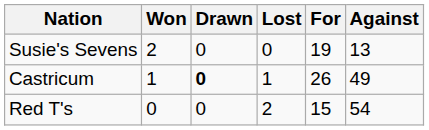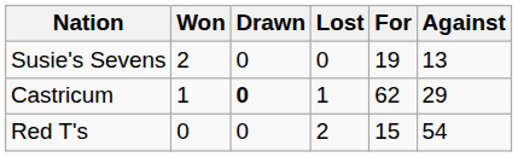Castricum | For: 26 -> 62
Castricum | Against: 49 -> 29
